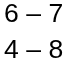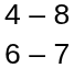rows swapped: 6 – 7 <-> 4 – 8
